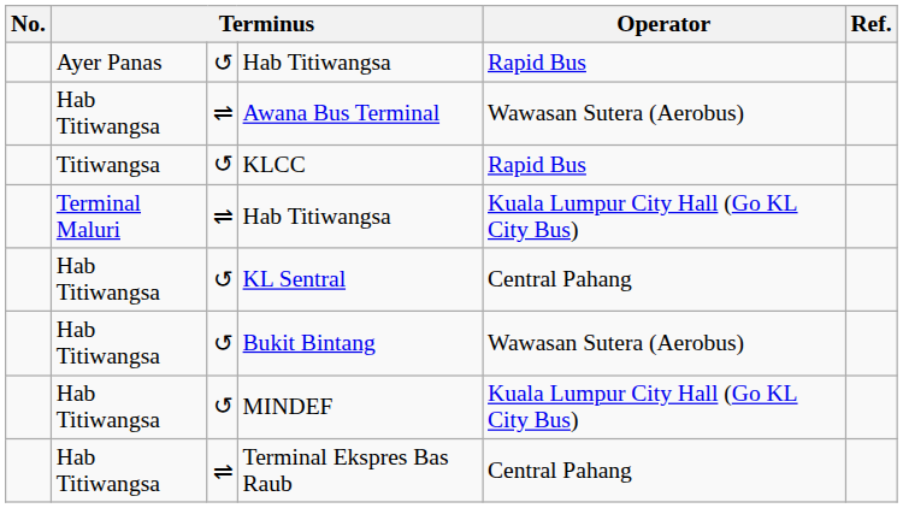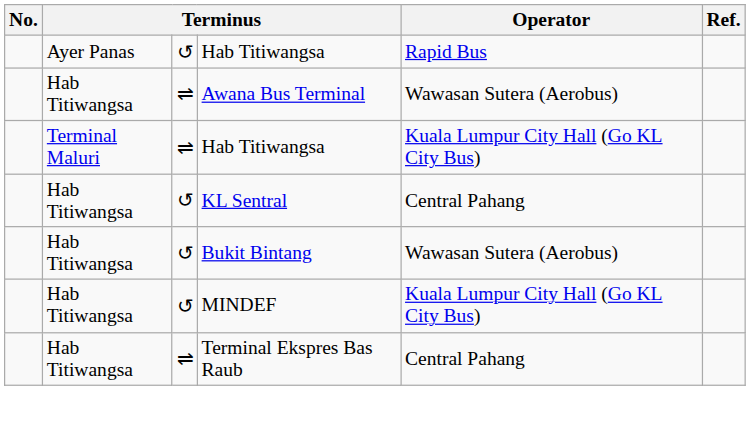- row: Titiwangsa | ↺ | KLCC | Rapid Bus
